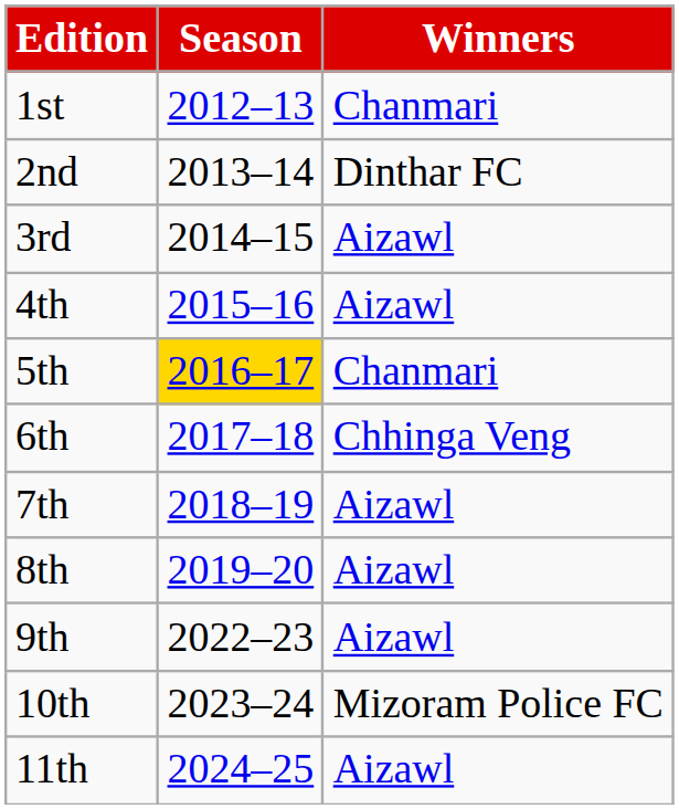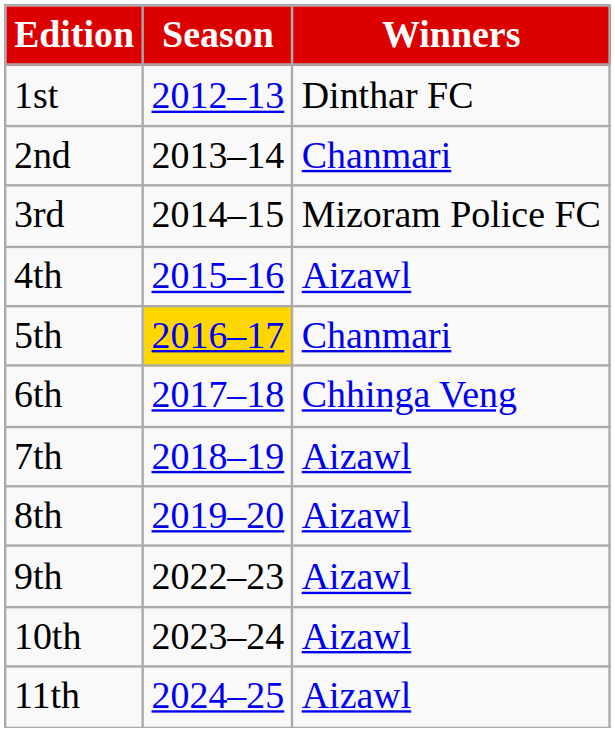1st | Winners: Chanmari -> Dinthar FC
2nd | Winners: Dinthar FC -> Chanmari
3rd | Winners: Aizawl -> Mizoram Police FC
10th | Winners: Mizoram Police FC -> Aizawl
